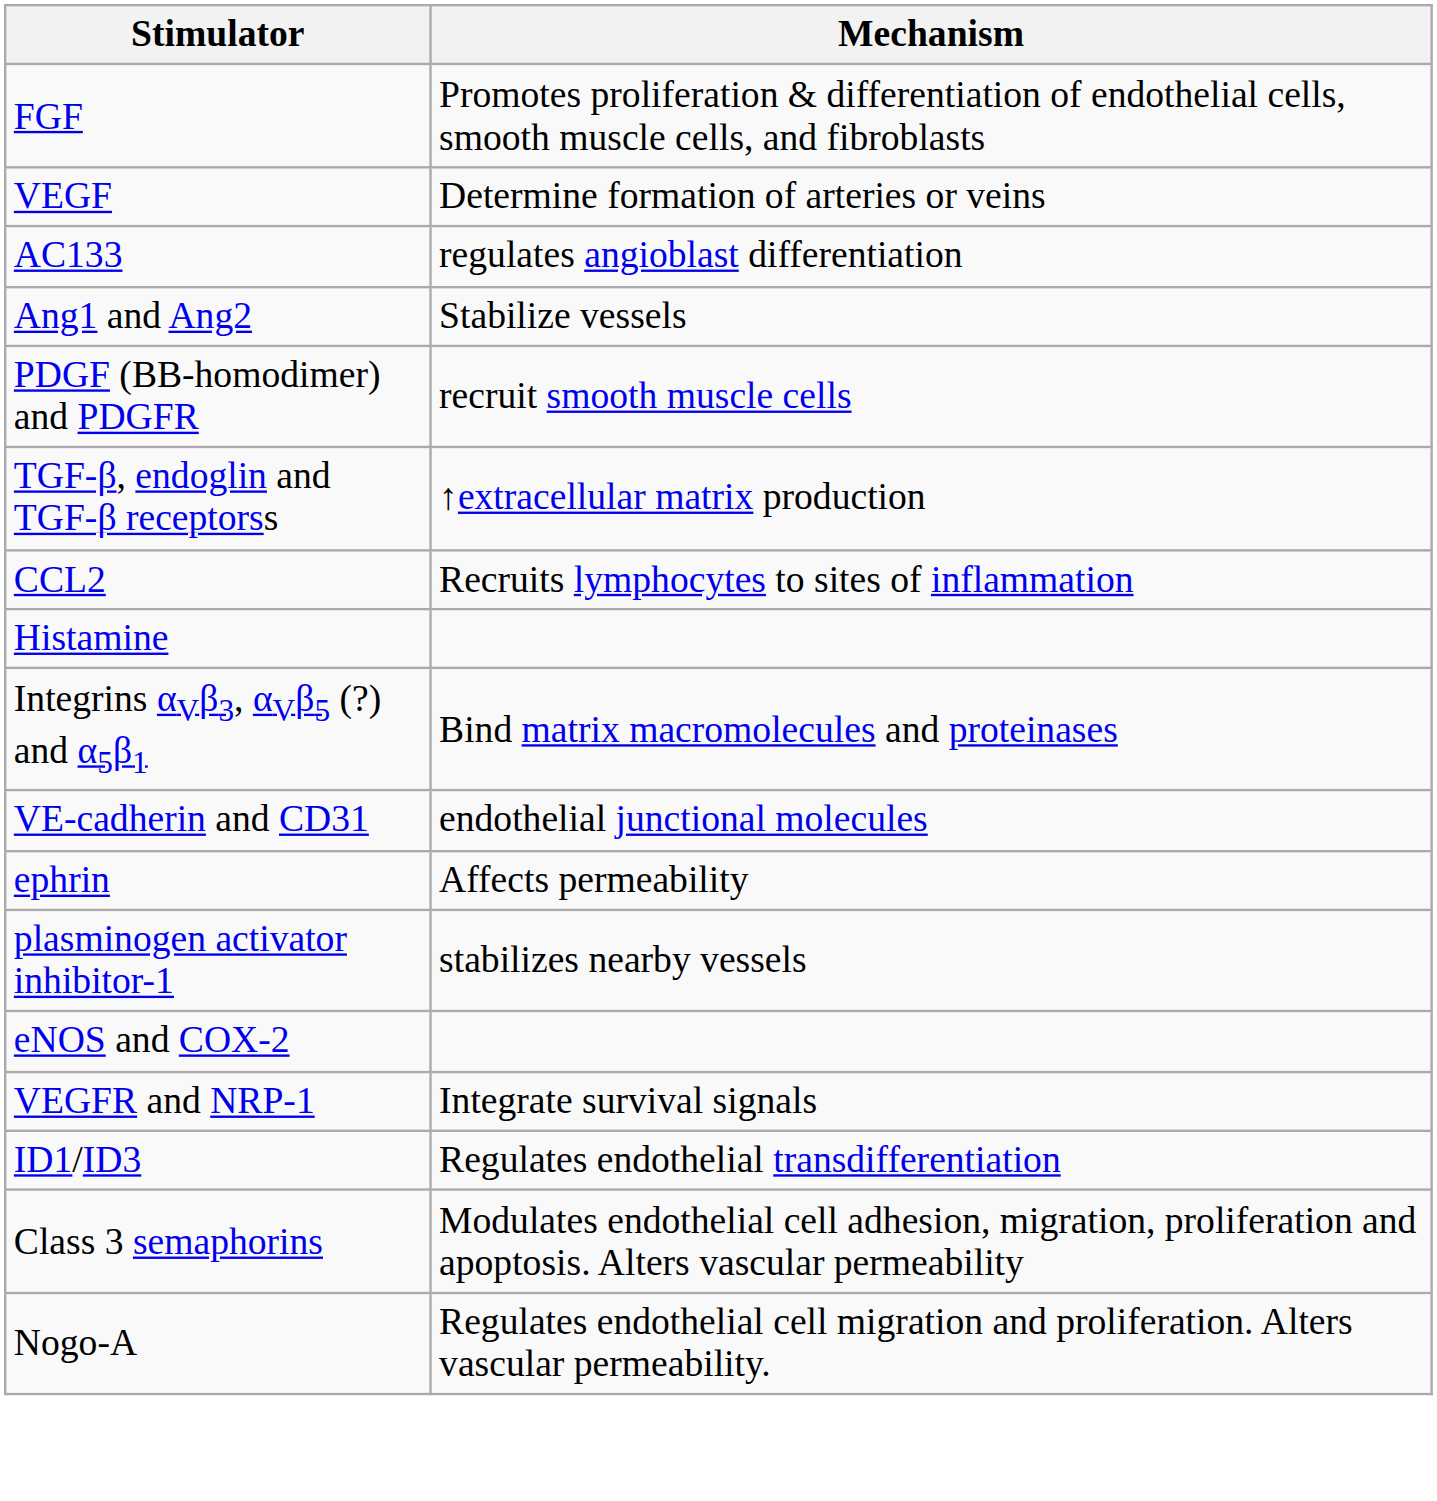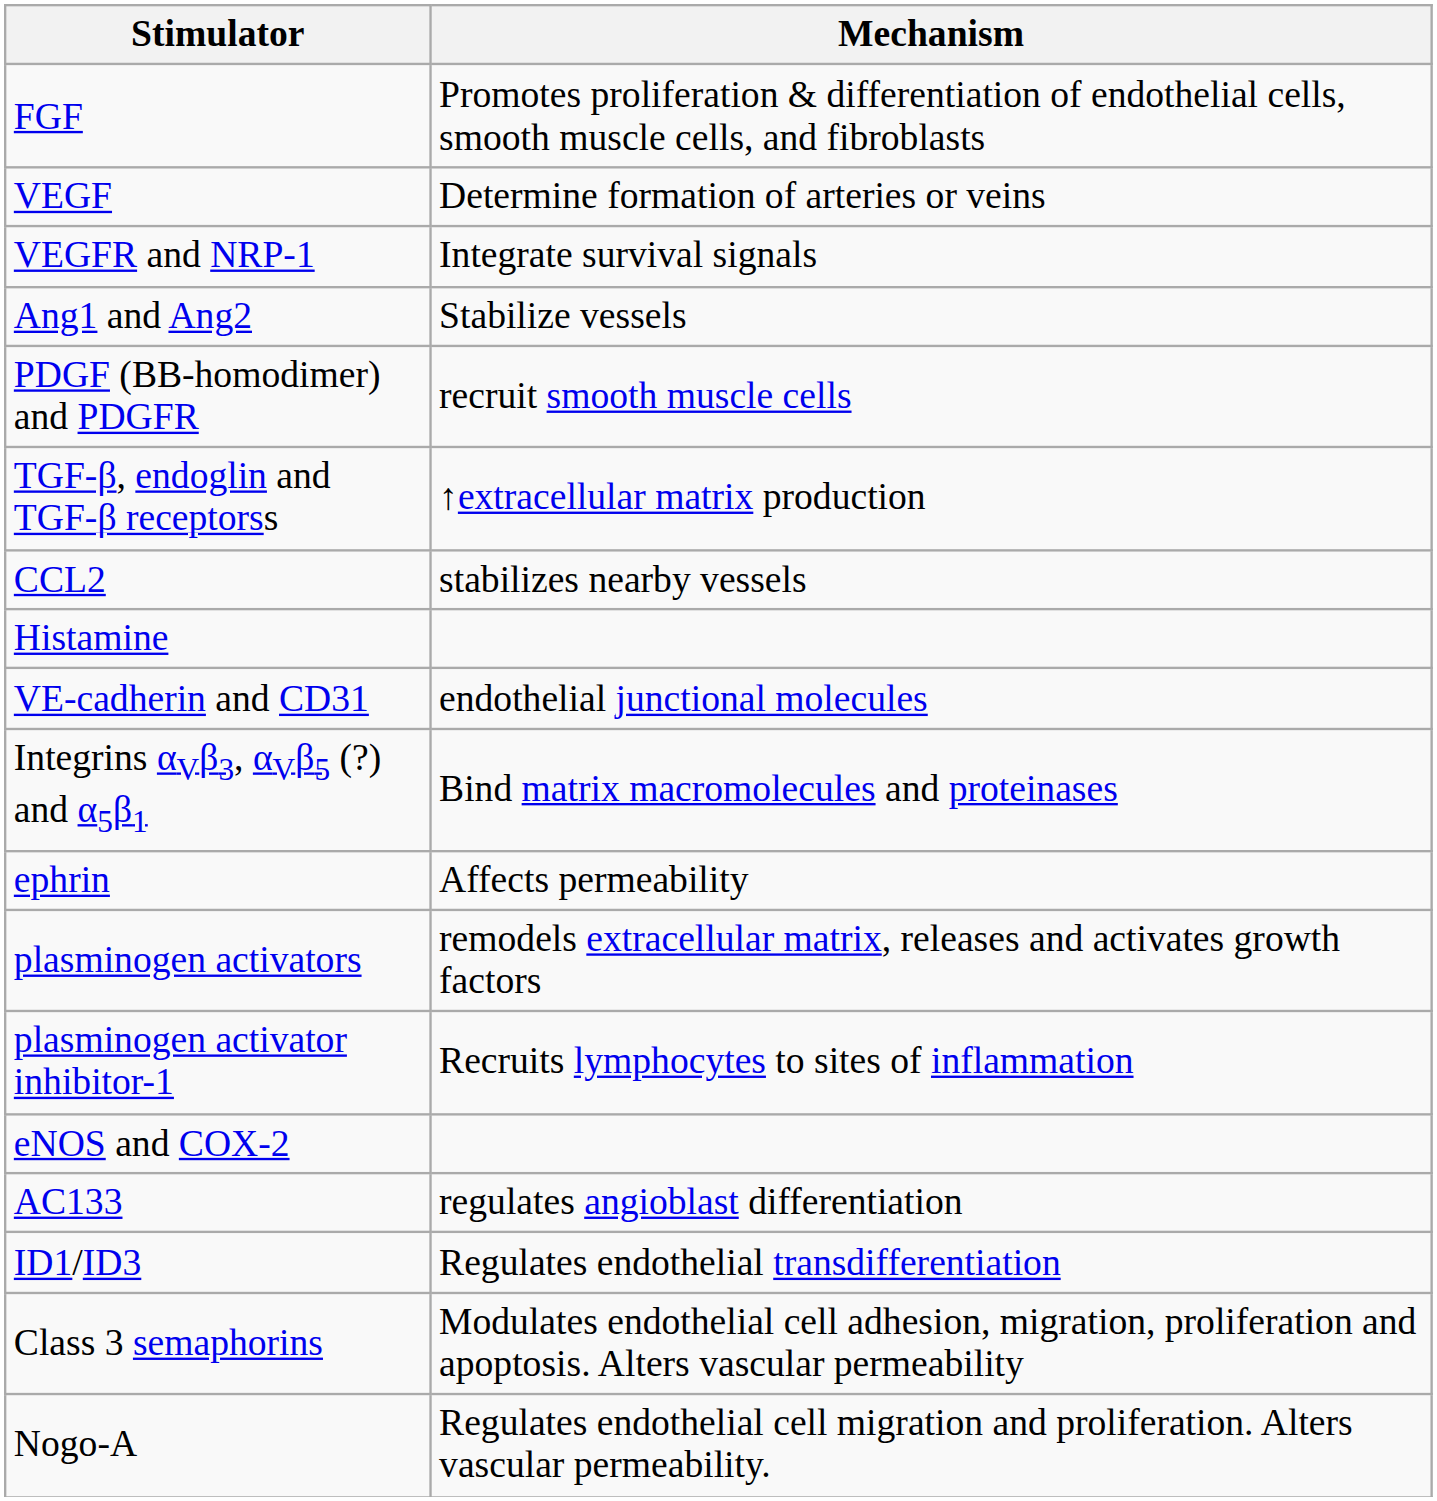rows swapped: VEGFR and NRP-1 <-> AC133
CCL2 | Mechanism: Recruits lymphocytes to sites of inflammation -> stabilizes nearby vessels
rows swapped: Integrins αVβ3, αVβ5 (?) and α5β1 <-> VE-cadherin and CD31
+ row: plasminogen activators | remodels extracellular matrix, releases and activates growth factors
plasminogen activator inhibitor-1 | Mechanism: stabilizes nearby vessels -> Recruits lymphocytes to sites of inflammation
